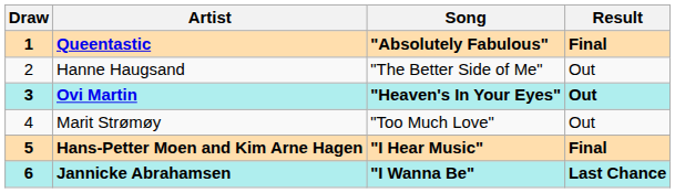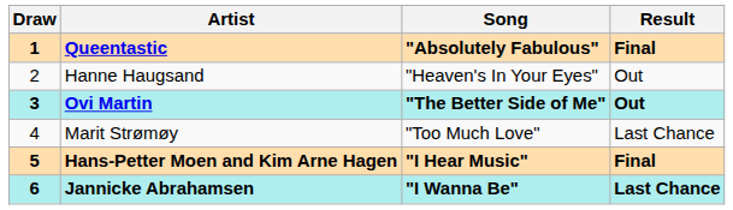Hanne Haugsand | Song: "The Better Side of Me" -> "Heaven's In Your Eyes"
Ovi Martin | Song: "Heaven's In Your Eyes" -> "The Better Side of Me"
Marit Strømøy | Result: Out -> Last Chance
